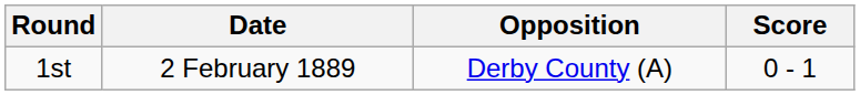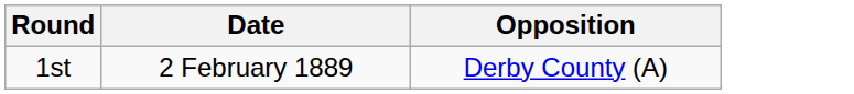- column: Score | 0 - 1
